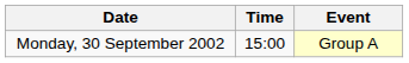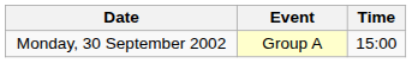columns swapped: Time <-> Event
